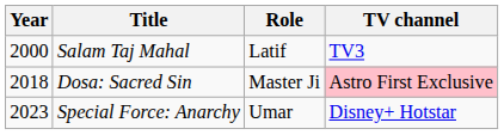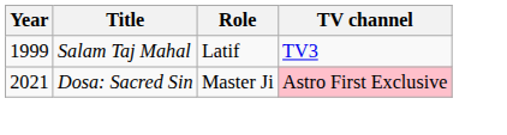Salam Taj Mahal | Year: 2000 -> 1999
Dosa: Sacred Sin | Year: 2018 -> 2021
- row: 2023 | Special Force: Anarchy | Umar | Disney+ Hotstar
